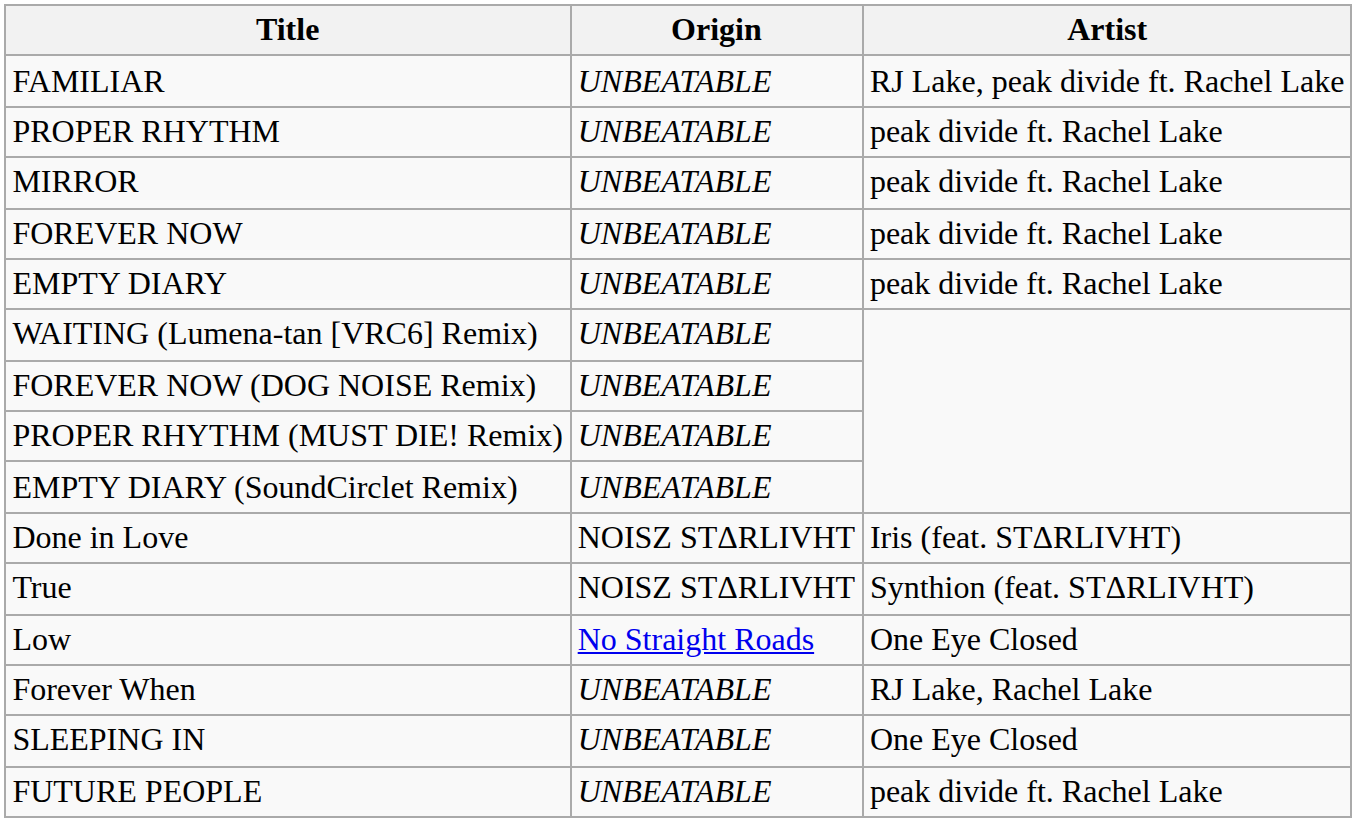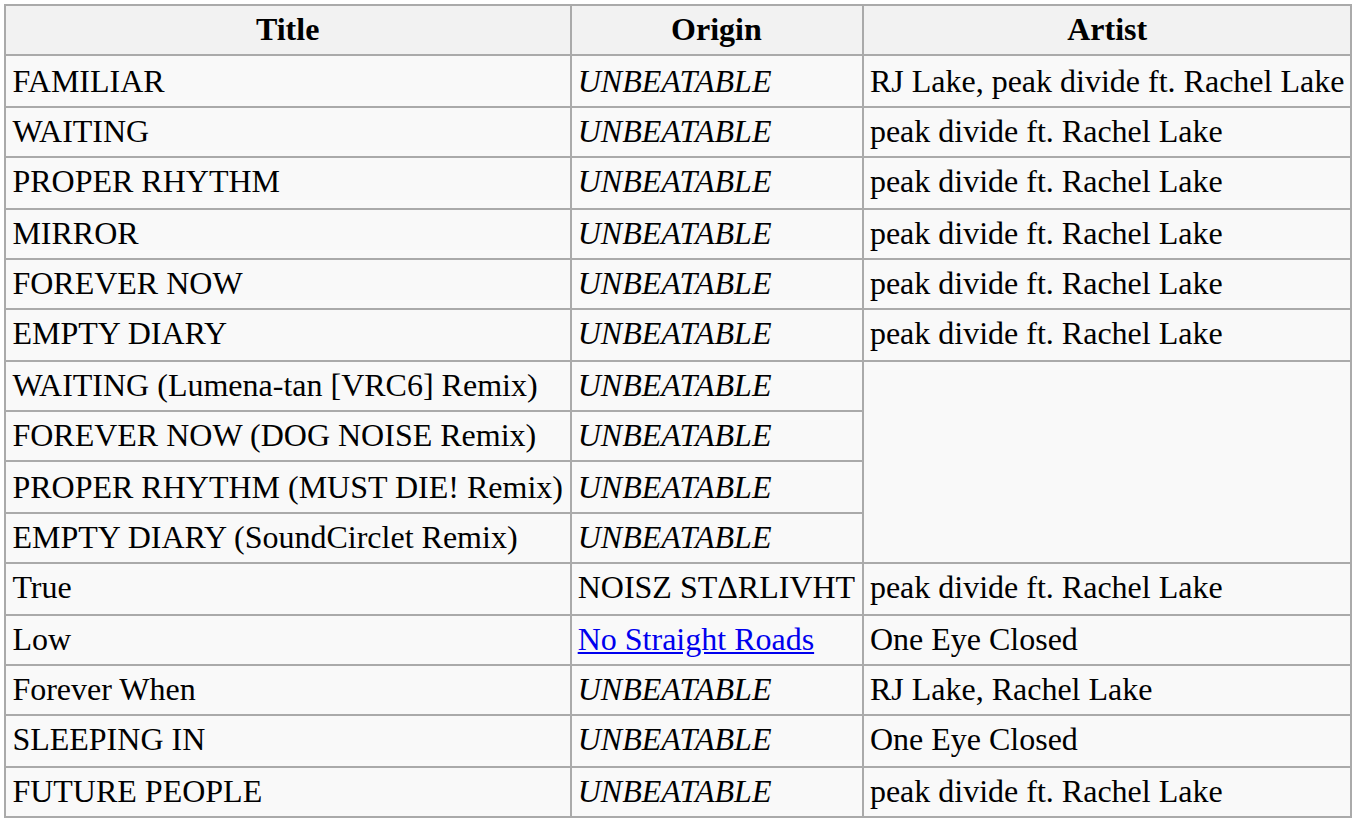+ row: WAITING | UNBEATABLE | peak divide ft. Rachel Lake
- row: Done in Love | NOISZ STΔRLIVHT | Iris (feat. STΔRLIVHT)
True | Artist: Synthion (feat. STΔRLIVHT) -> peak divide ft. Rachel Lake
